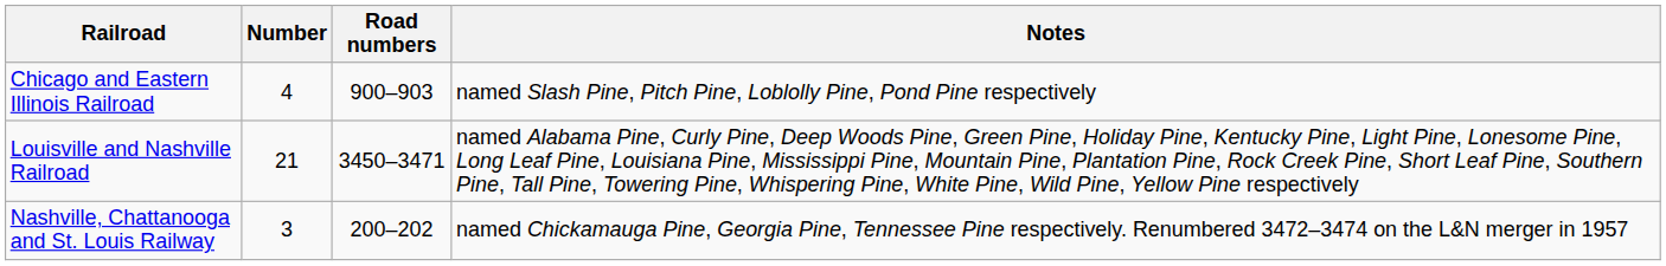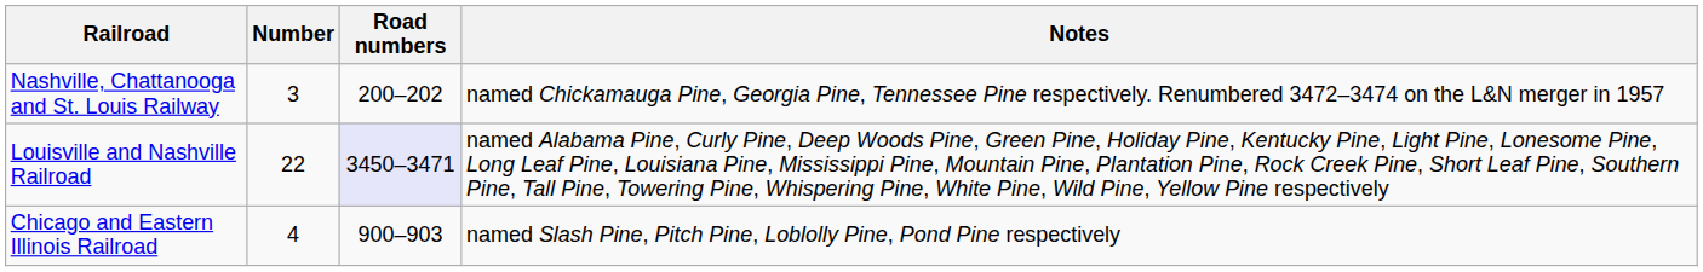rows swapped: Chicago and Eastern Illinois Railroad <-> Nashville, Chattanooga and St. Louis Railway
Louisville and Nashville Railroad | Number: 21 -> 22
Louisville and Nashville Railroad | Road numbers: no background -> lavender background
